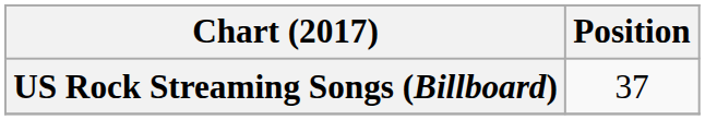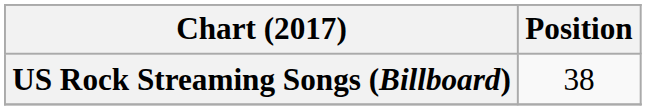US Rock Streaming Songs (Billboard) | Position: 37 -> 38
